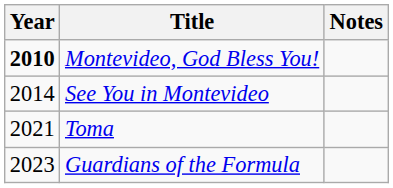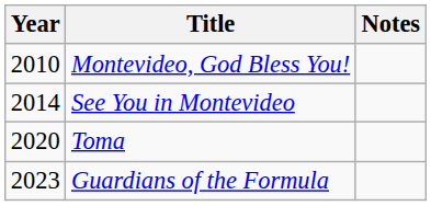Montevideo, God Bless You! | Year: bold -> normal
Toma | Year: 2021 -> 2020
